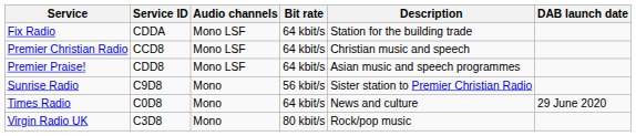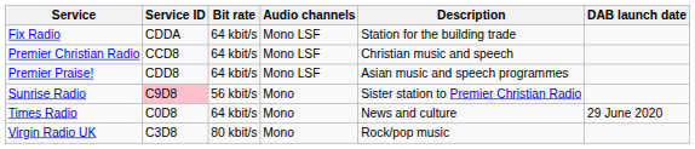columns swapped: Bit rate <-> Audio channels
Sunrise Radio | Service ID: no background -> pink background
